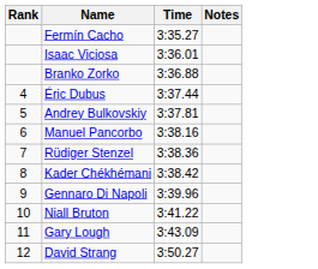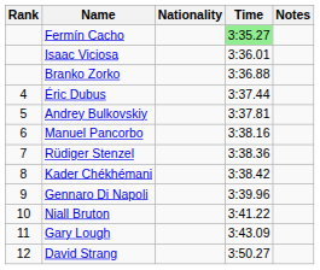+ column: Nationality
Fermín Cacho | Time: no background -> lightgreen background
